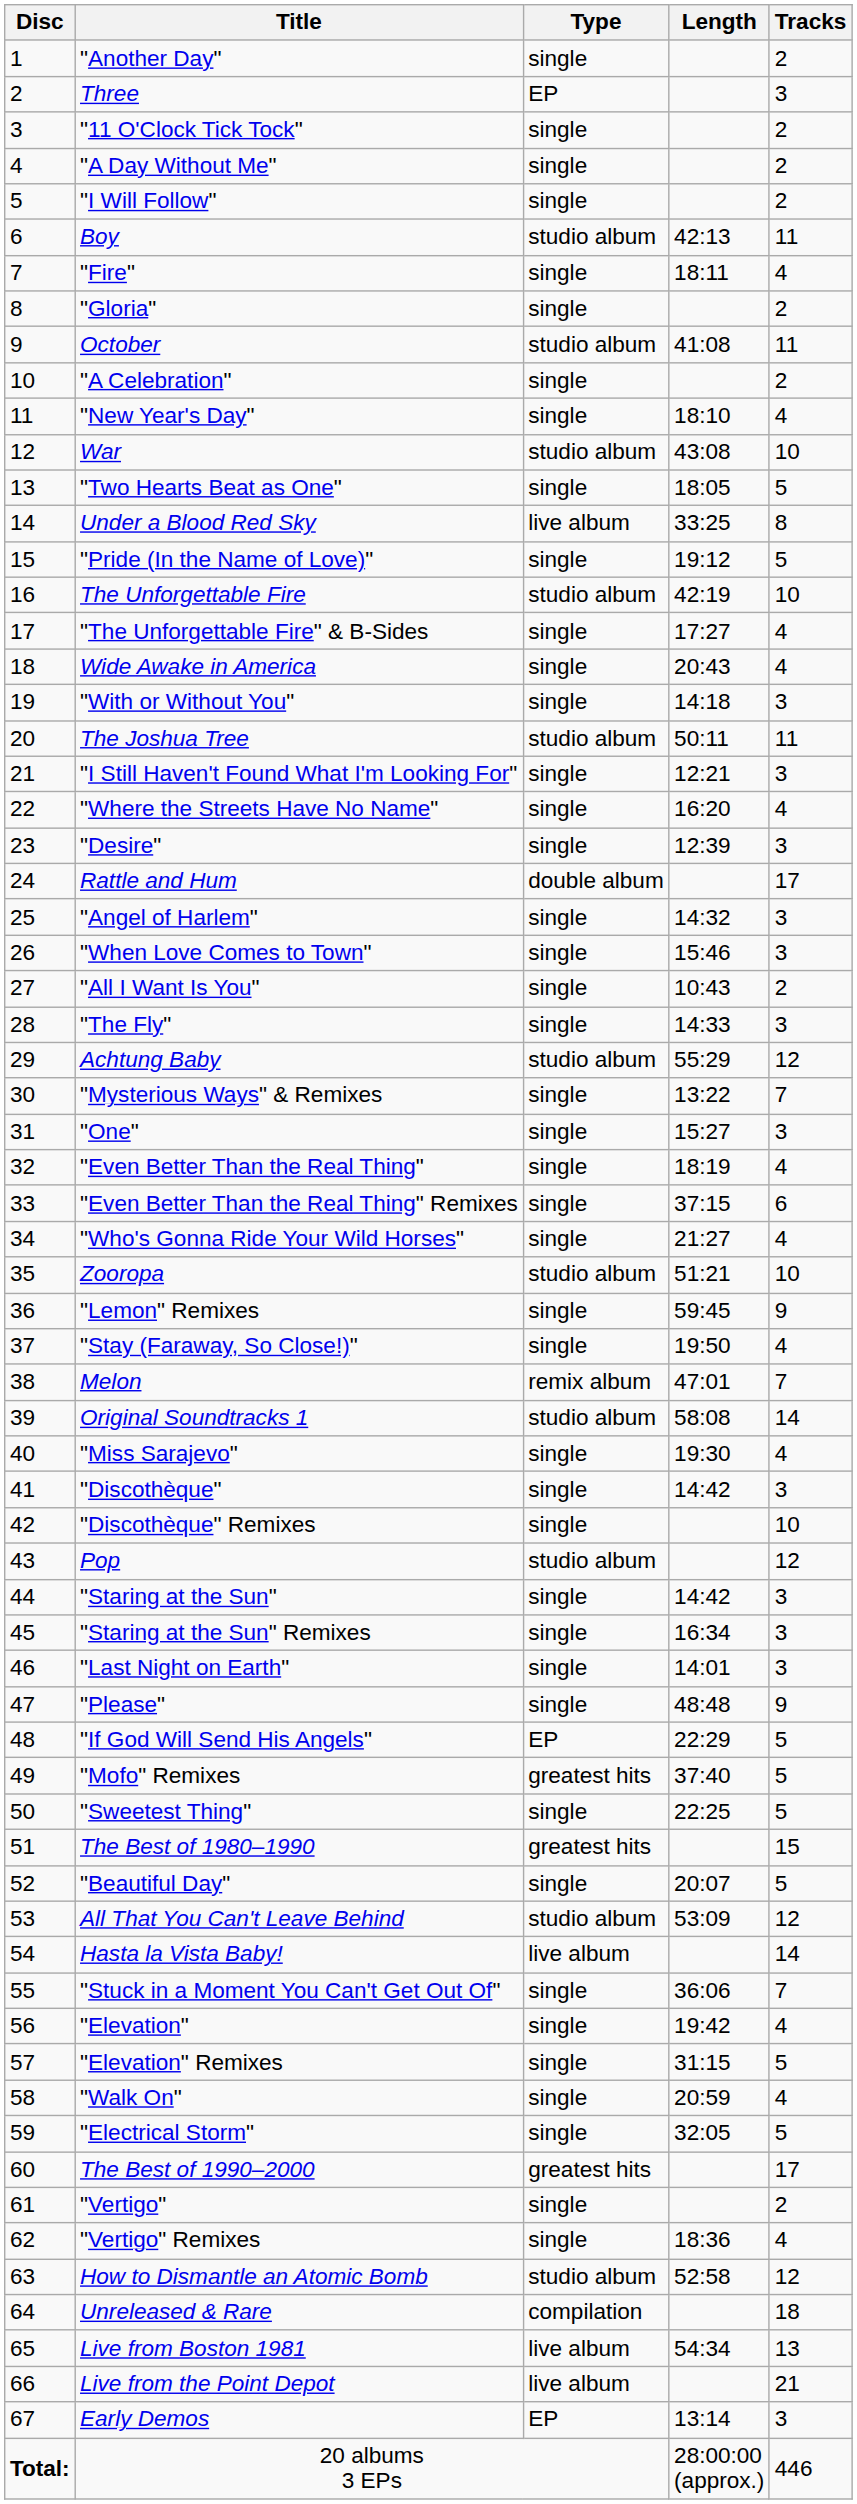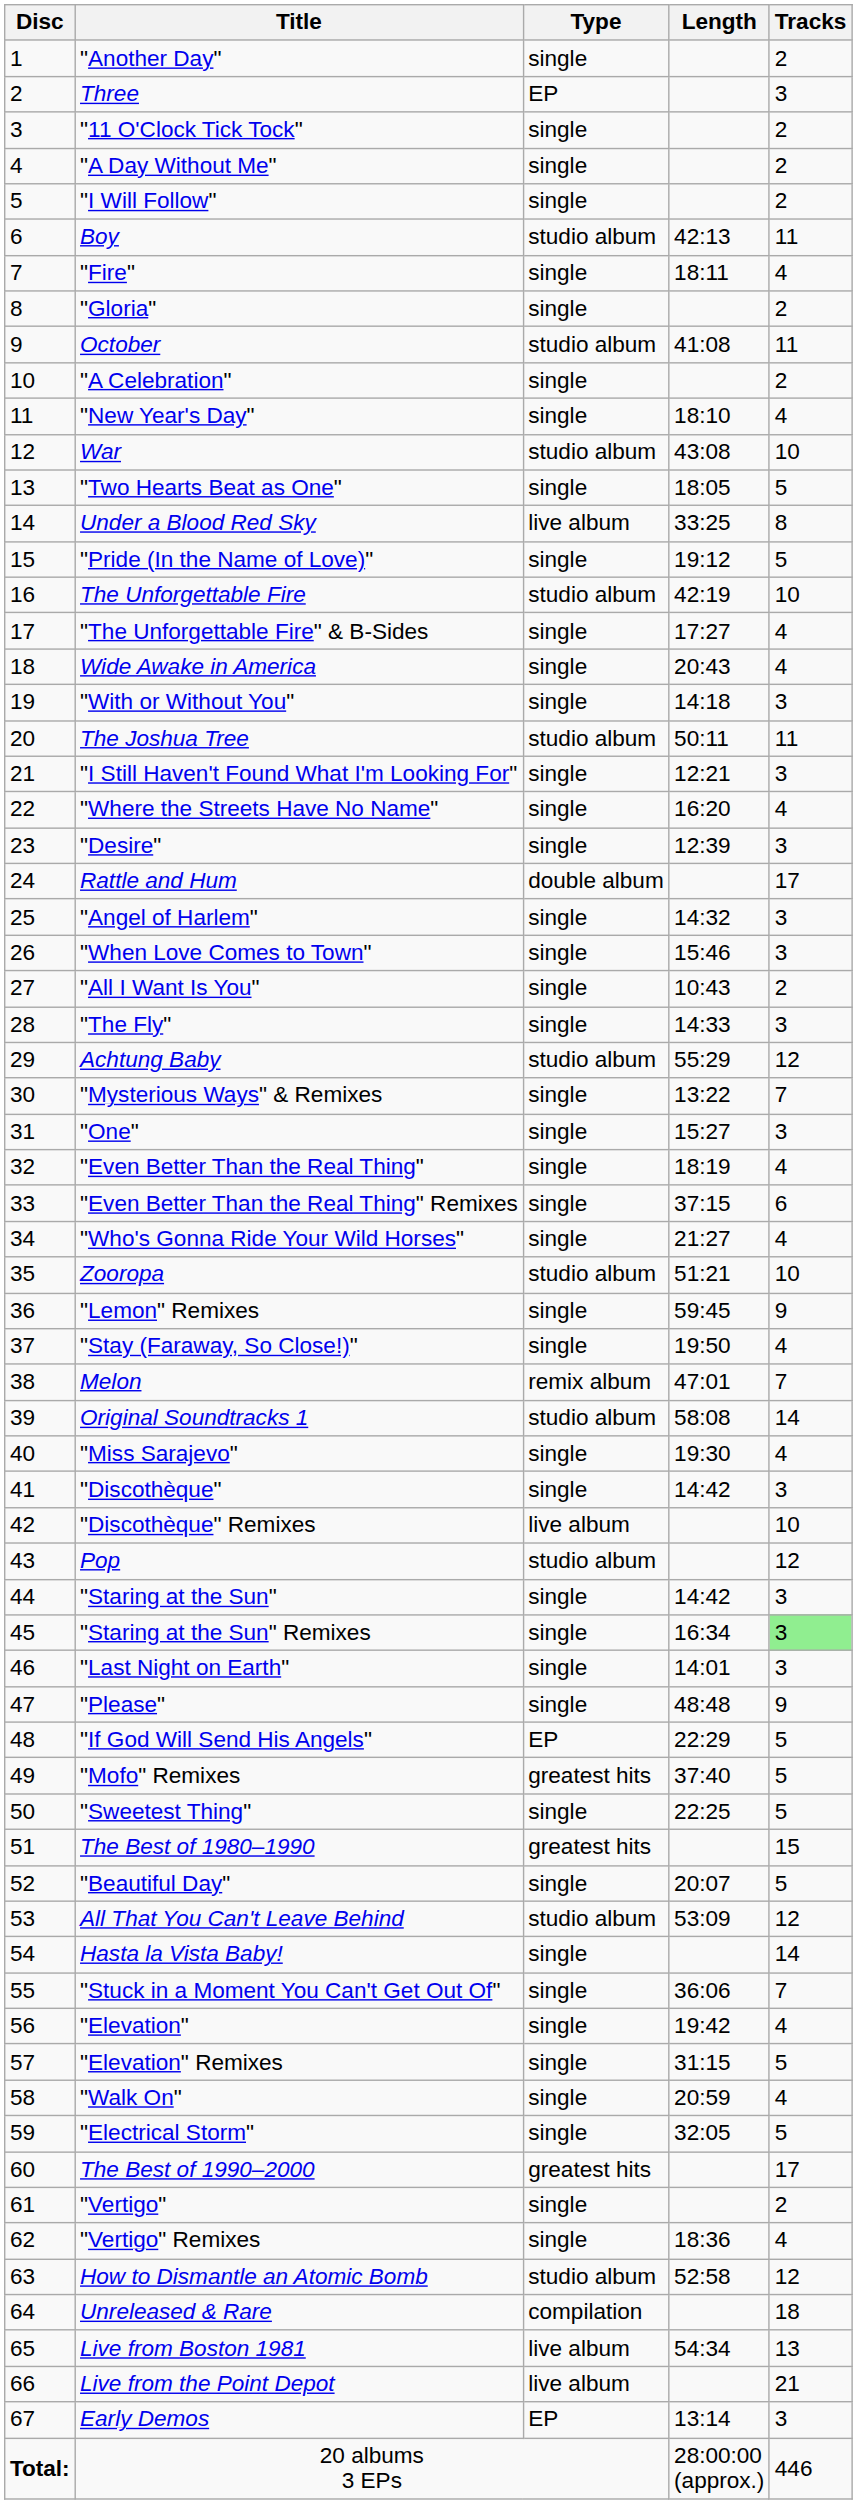"Discothèque" Remixes | Type: single -> live album
"Staring at the Sun" Remixes | Tracks: no background -> lightgreen background
Hasta la Vista Baby! | Type: live album -> single
